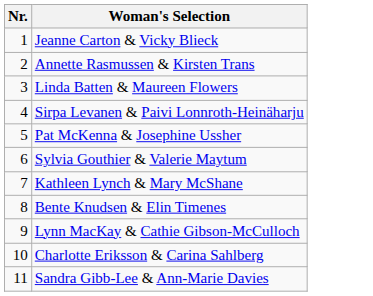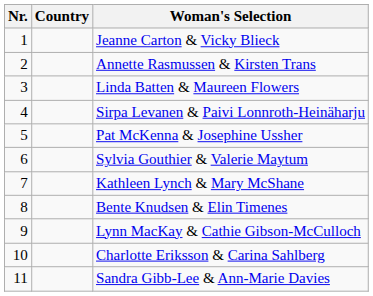+ column: Country
